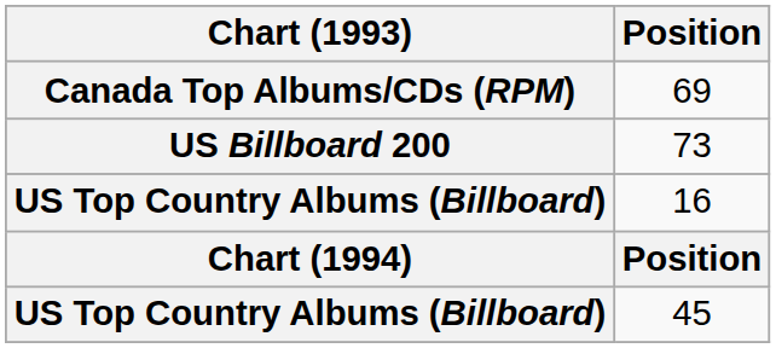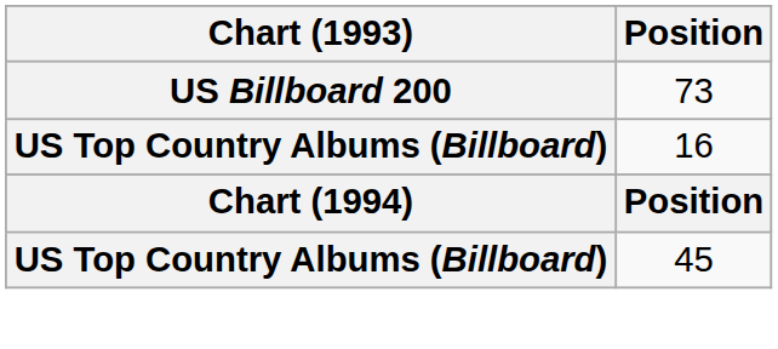- row: Canada Top Albums/CDs (RPM) | 69
